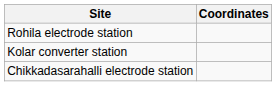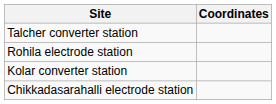+ row: Talcher converter station
